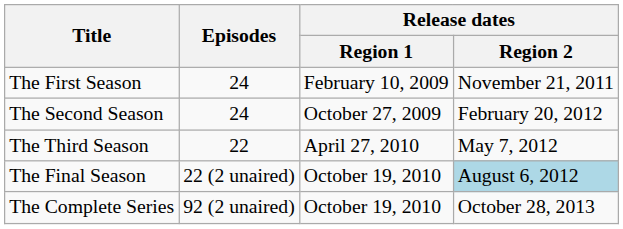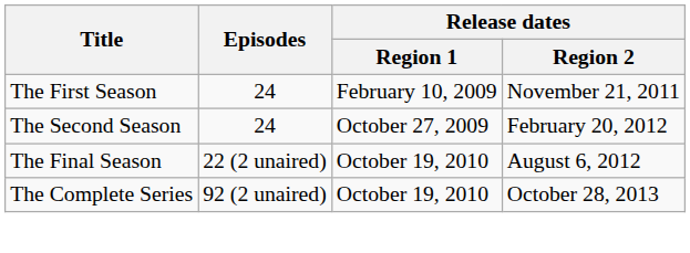- row: The Third Season | 22 | April 27, 2010 | May 7, 2012
The Final Season | Release dates / Region 2: lightblue background -> no background
